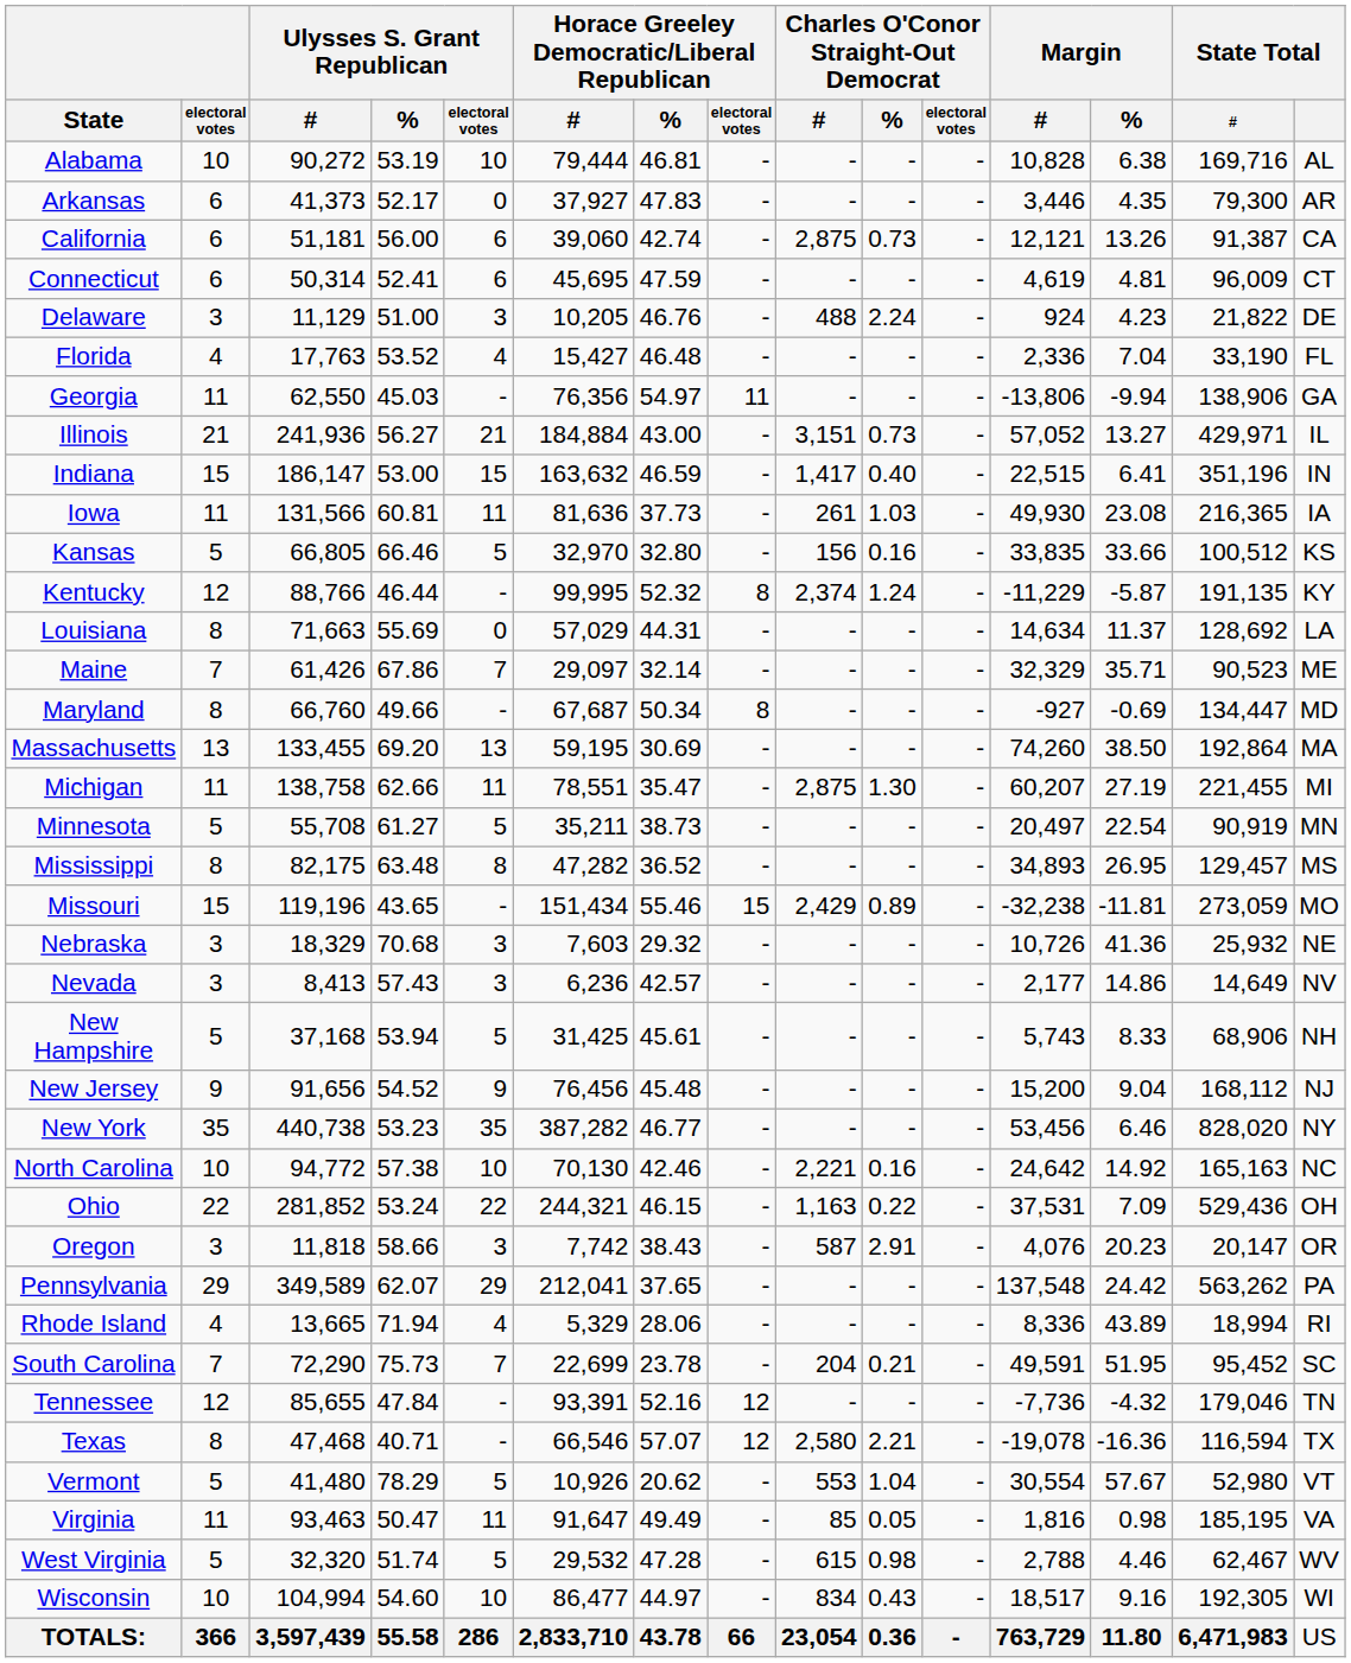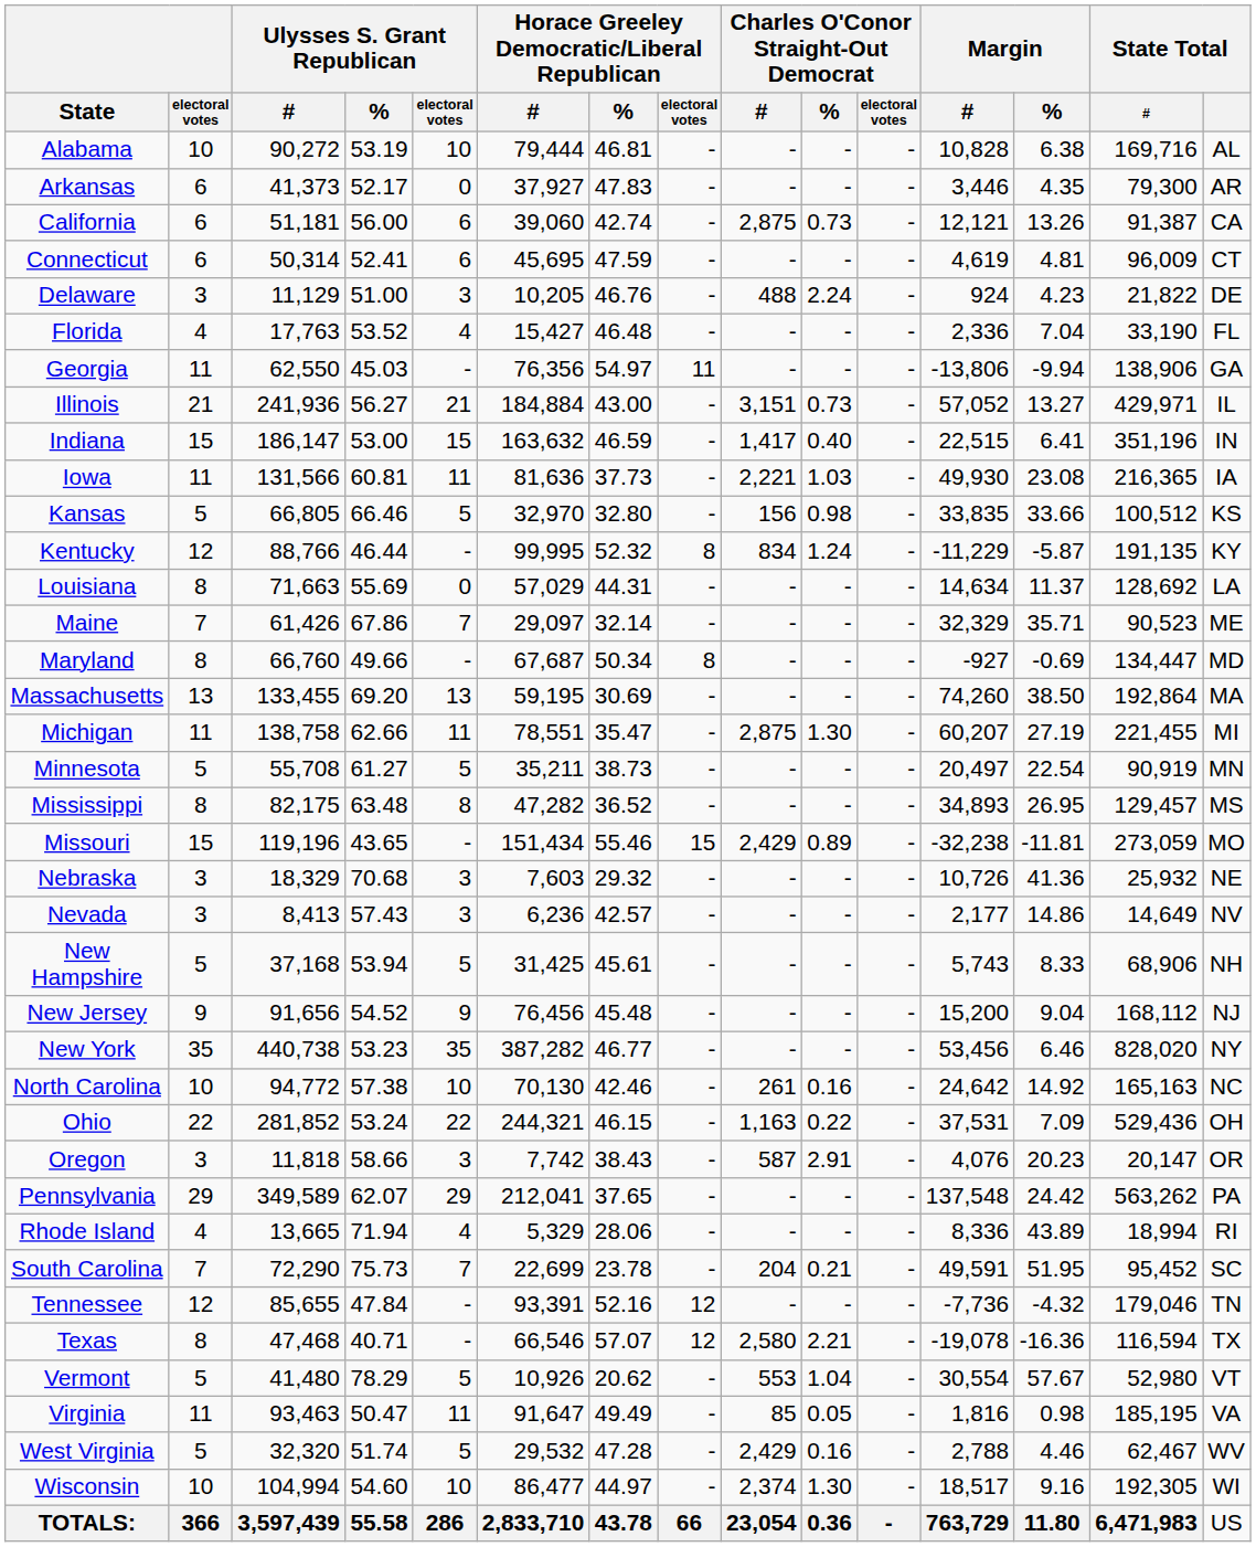Iowa | Charles O'Conor Straight-Out Democrat / #: 261 -> 2,221
Kansas | Charles O'Conor Straight-Out Democrat / %: 0.16 -> 0.98
Kentucky | Charles O'Conor Straight-Out Democrat / #: 2,374 -> 834
North Carolina | Charles O'Conor Straight-Out Democrat / #: 2,221 -> 261
West Virginia | Charles O'Conor Straight-Out Democrat / #: 615 -> 2,429
West Virginia | Charles O'Conor Straight-Out Democrat / %: 0.98 -> 0.16
Wisconsin | Charles O'Conor Straight-Out Democrat / #: 834 -> 2,374
Wisconsin | Charles O'Conor Straight-Out Democrat / %: 0.43 -> 1.30
